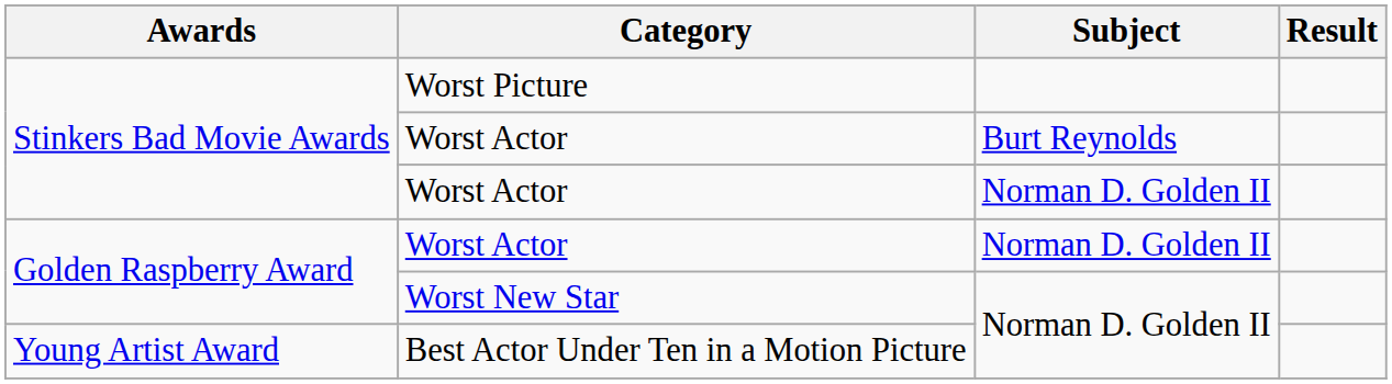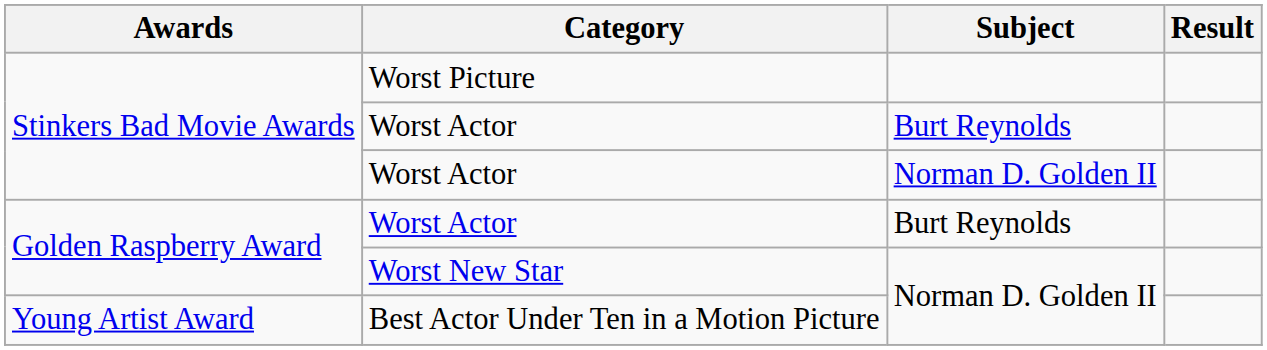Golden Raspberry Award / Worst Actor | Subject: Norman D. Golden II -> Burt Reynolds
